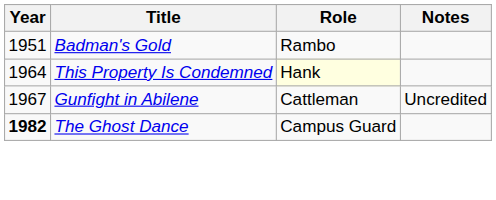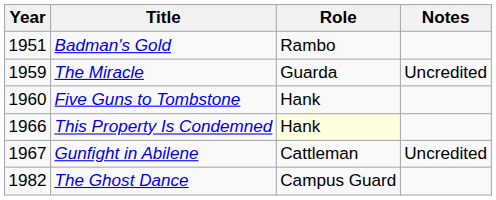+ row: 1959 | The Miracle | Guarda | Uncredited
+ row: 1960 | Five Guns to Tombstone | Hank
This Property Is Condemned | Year: 1964 -> 1966
The Ghost Dance | Year: bold -> normal
